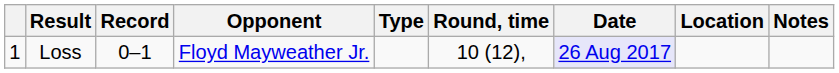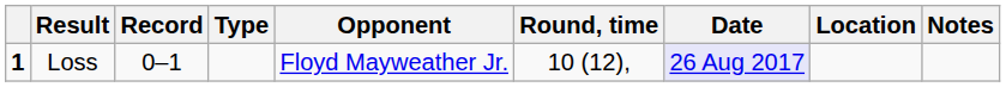columns swapped: Opponent <-> Type
Loss | column 1: normal -> bold
